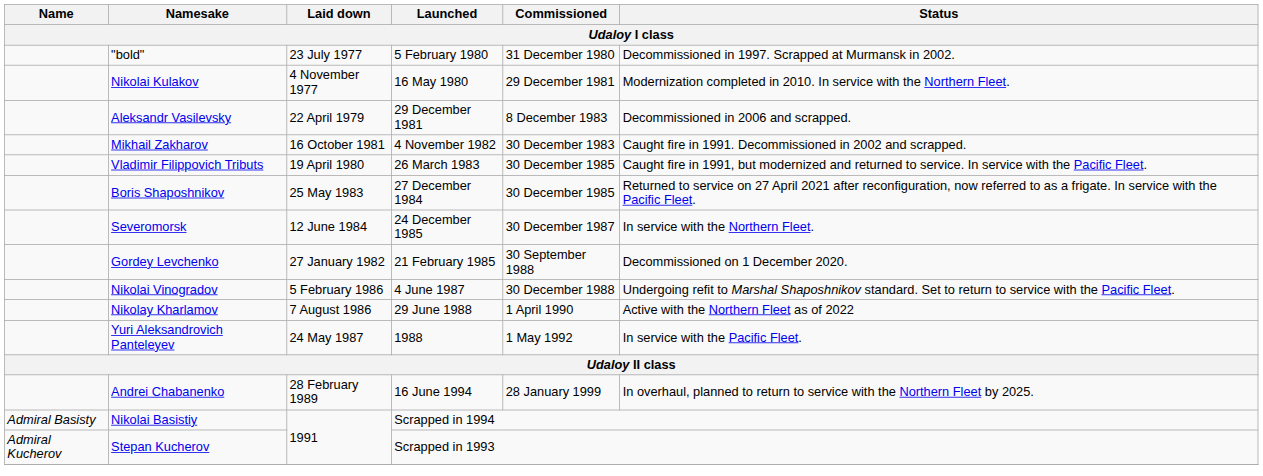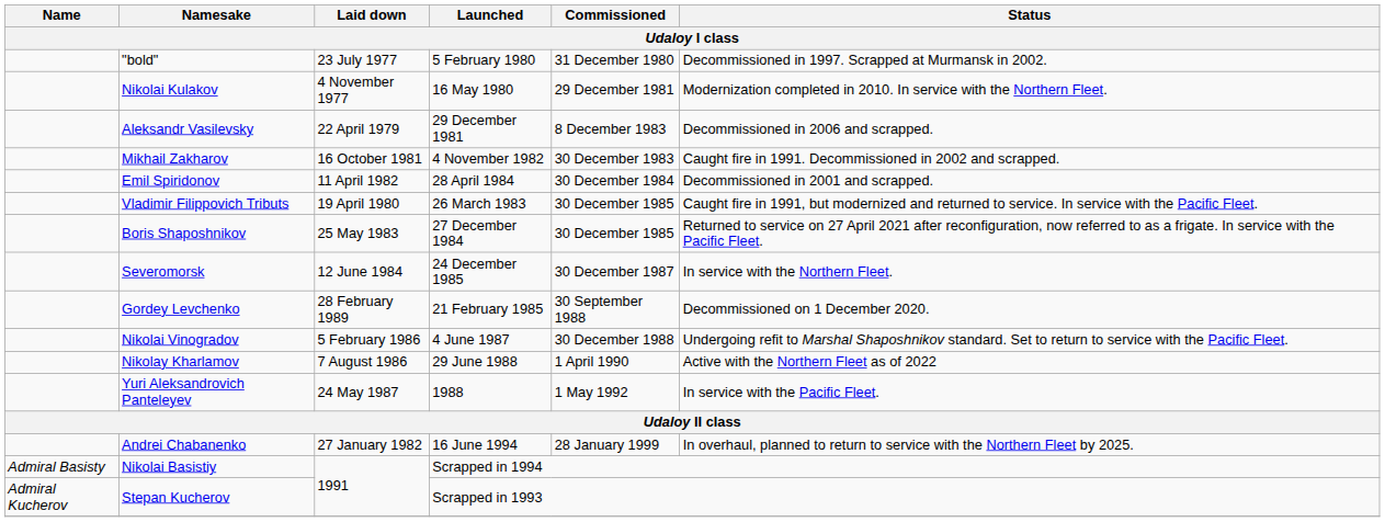+ row: Emil Spiridonov | 11 April 1982 | 28 April 1984 | 30 December 1984 | Decommissioned in 2001 and scrapped.
Gordey Levchenko | Laid down: 27 January 1982 -> 28 February 1989
Andrei Chabanenko | Laid down: 28 February 1989 -> 27 January 1982
